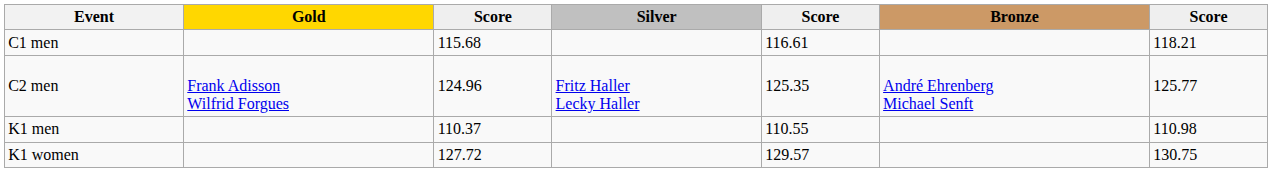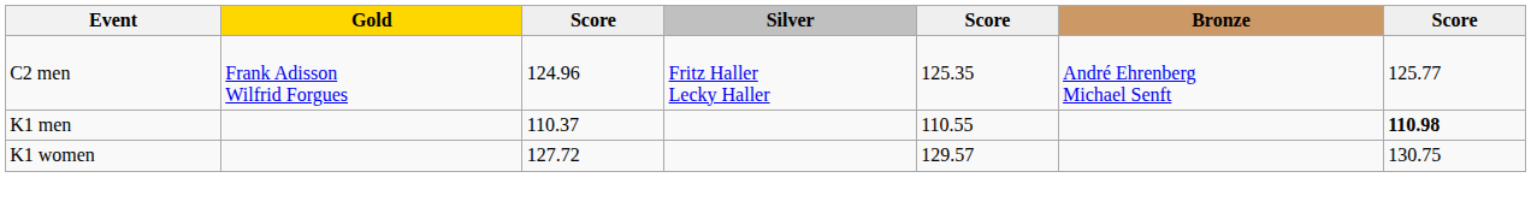- row: C1 men | 115.68 | 116.61 | 118.21
K1 men | column 7: normal -> bold
